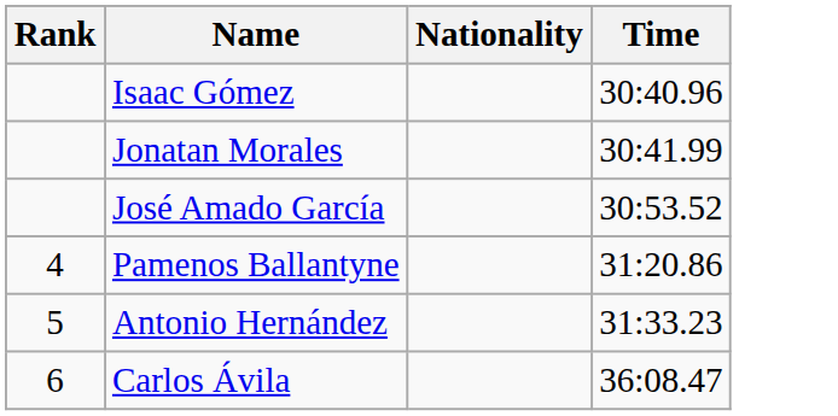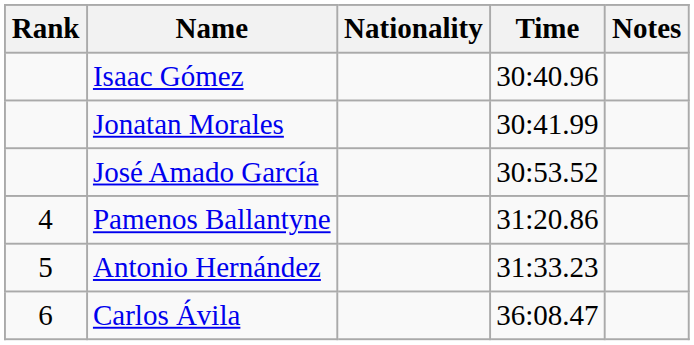+ column: Notes
